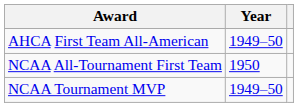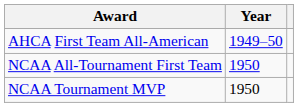NCAA Tournament MVP | Year: 1949–50 -> 1950
